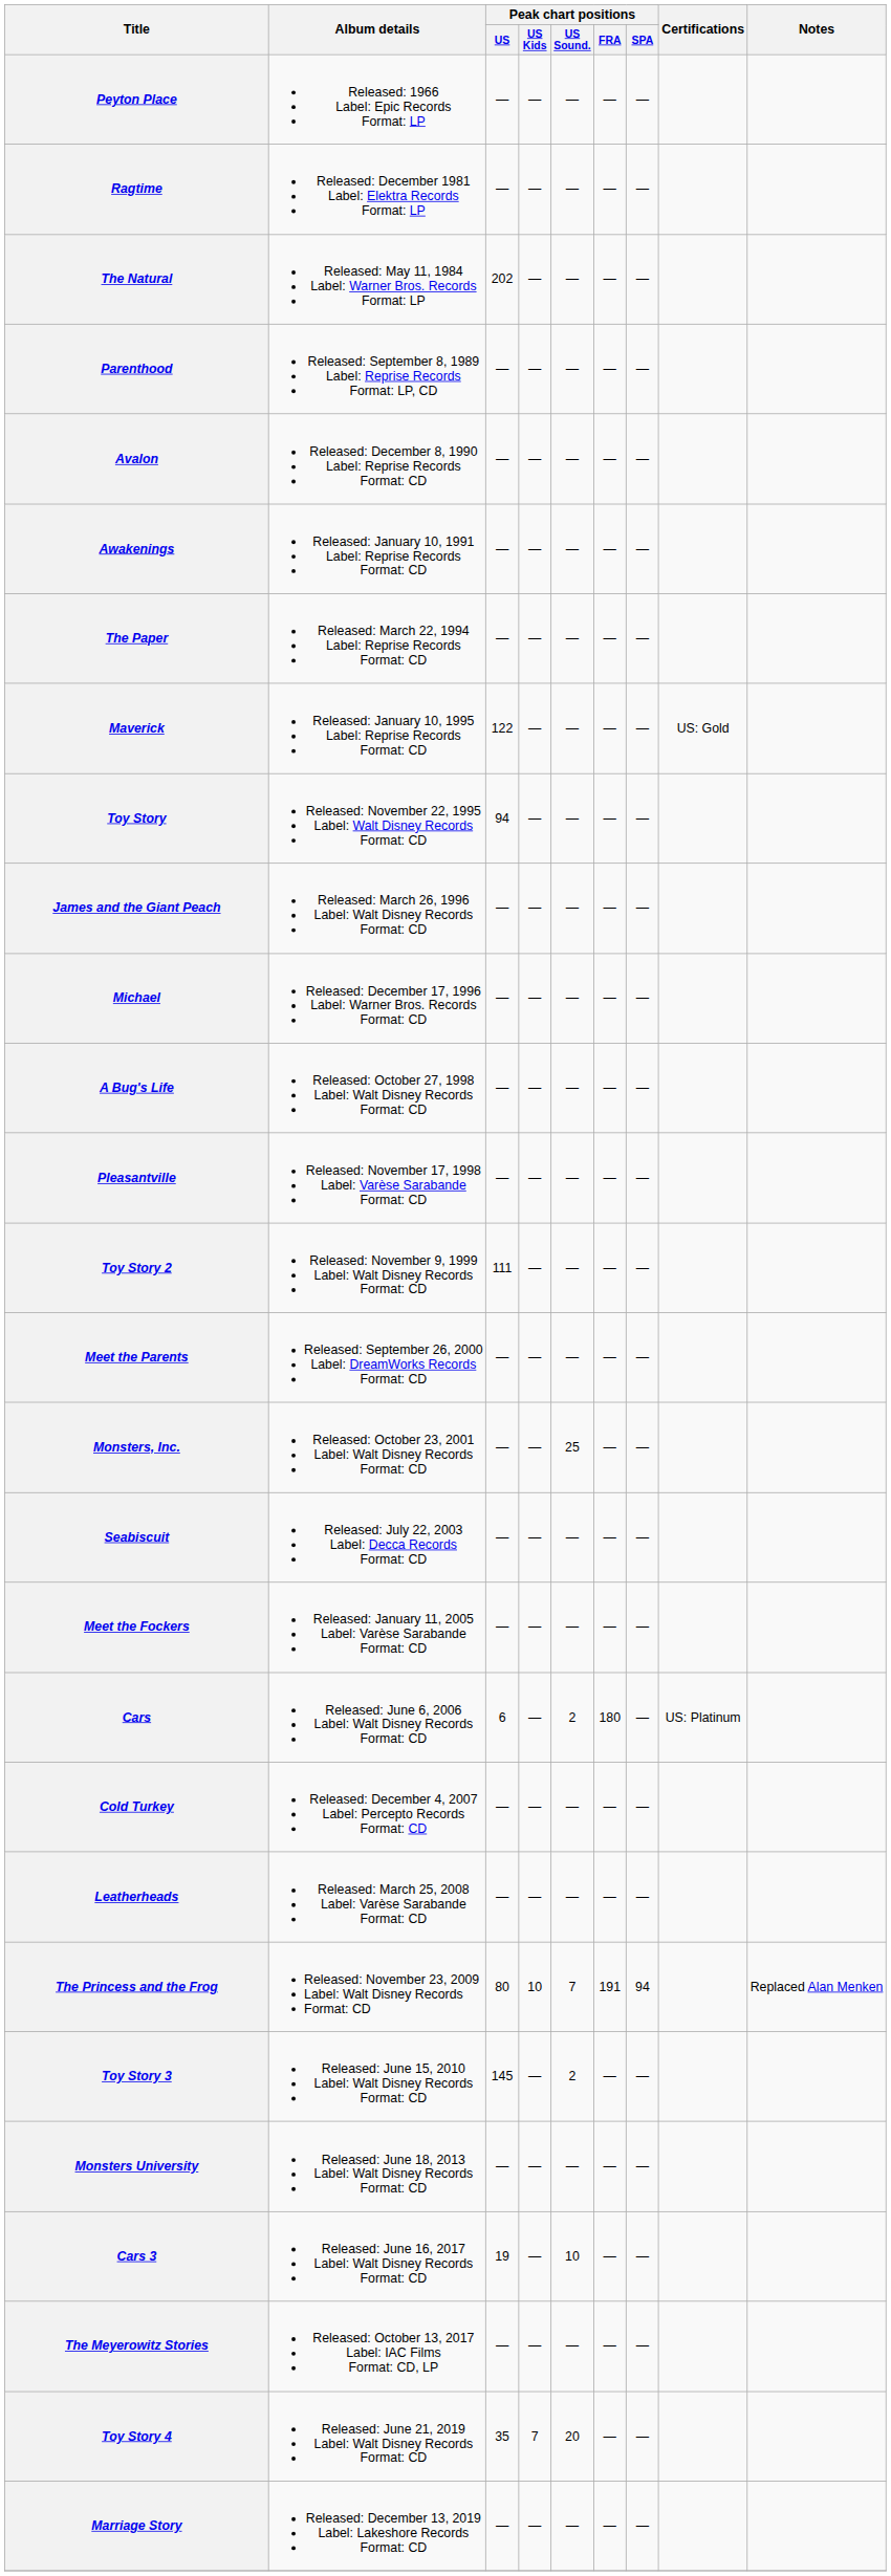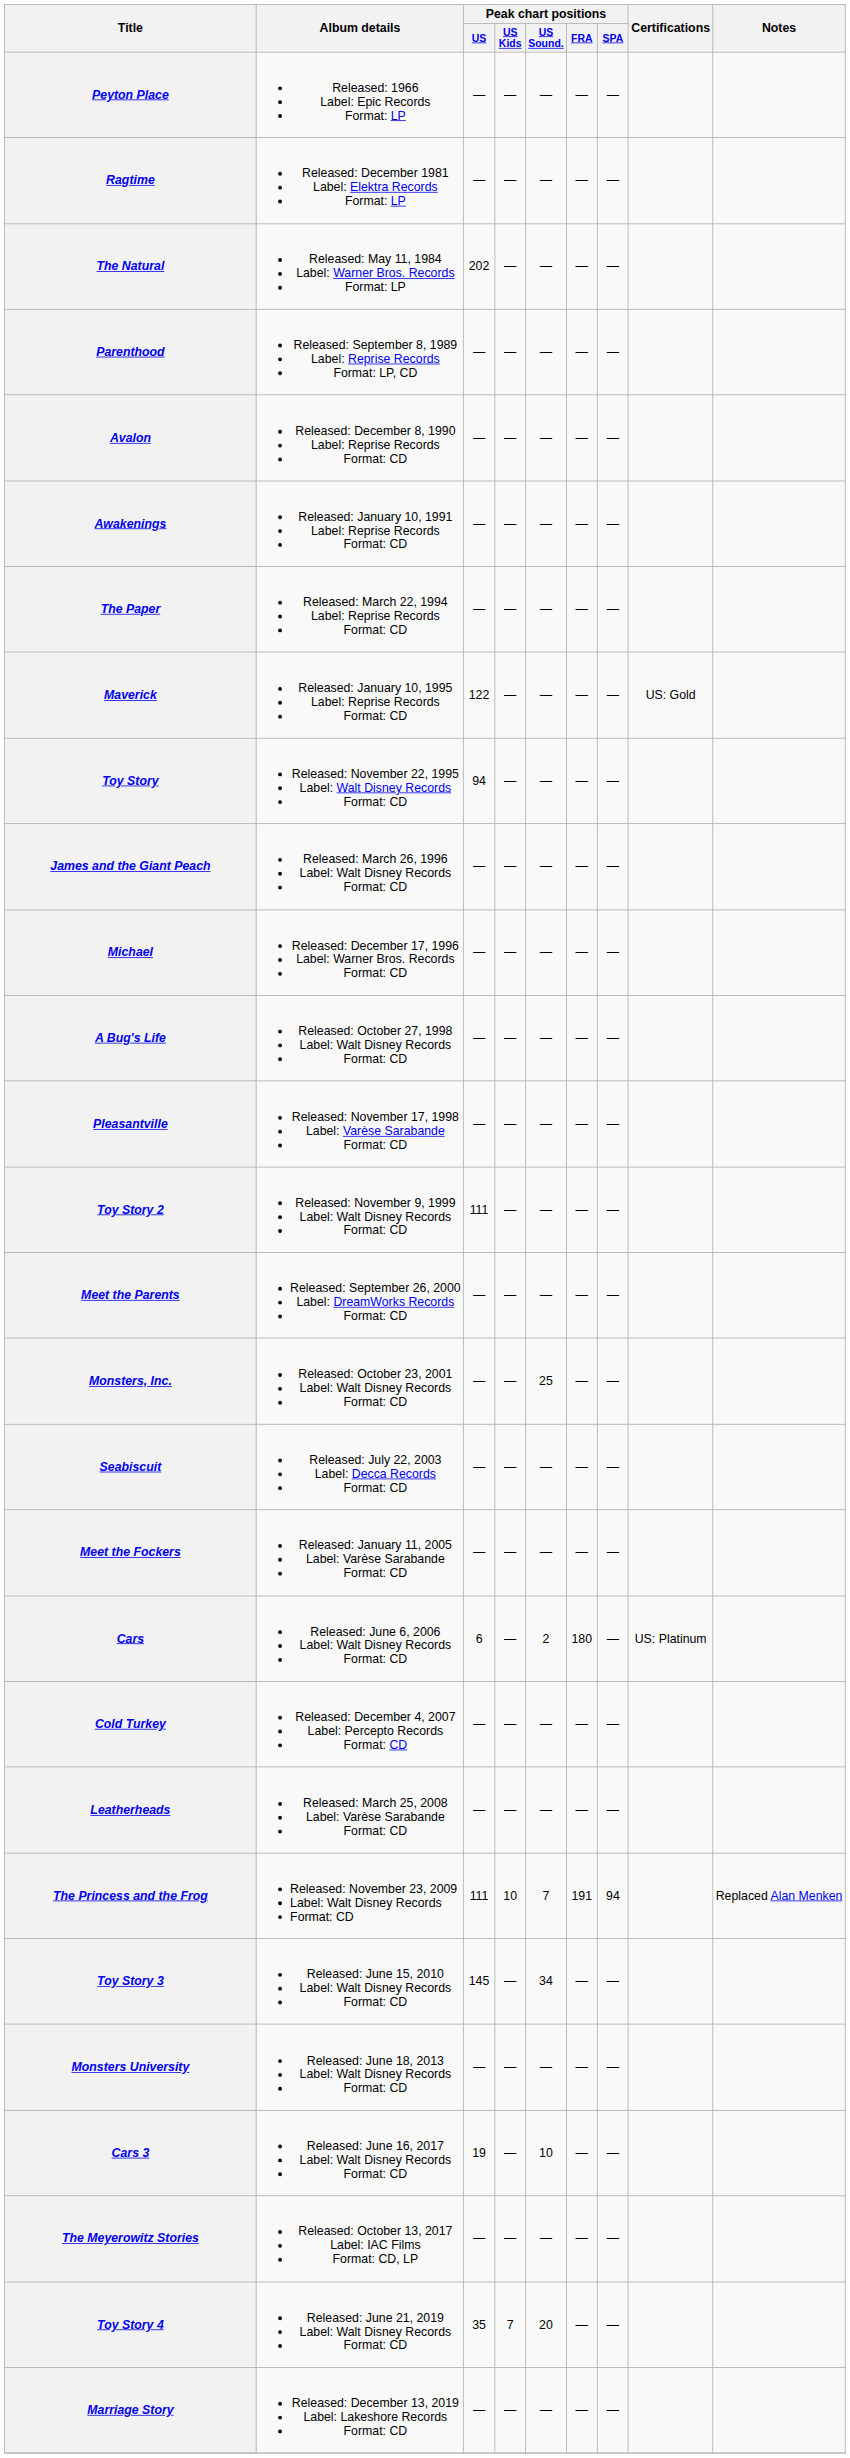The Princess and the Frog | Peak chart positions / US: 80 -> 111
Toy Story 3 | Peak chart positions / US Sound.: 2 -> 34
